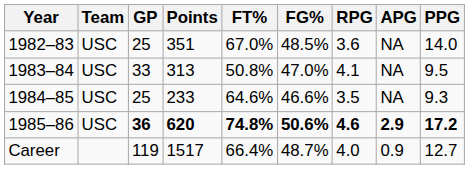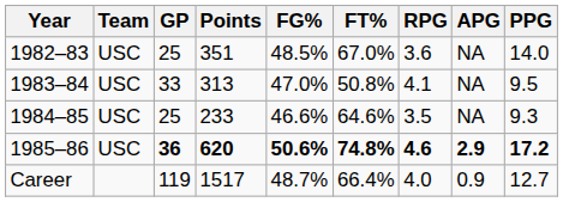columns swapped: FG% <-> FT%
